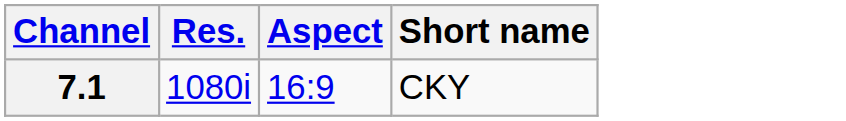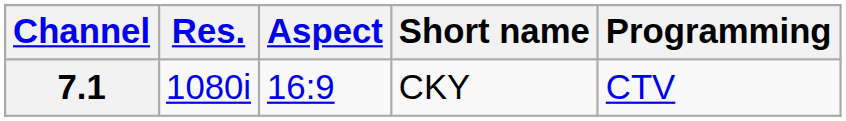+ column: Programming | CTV
